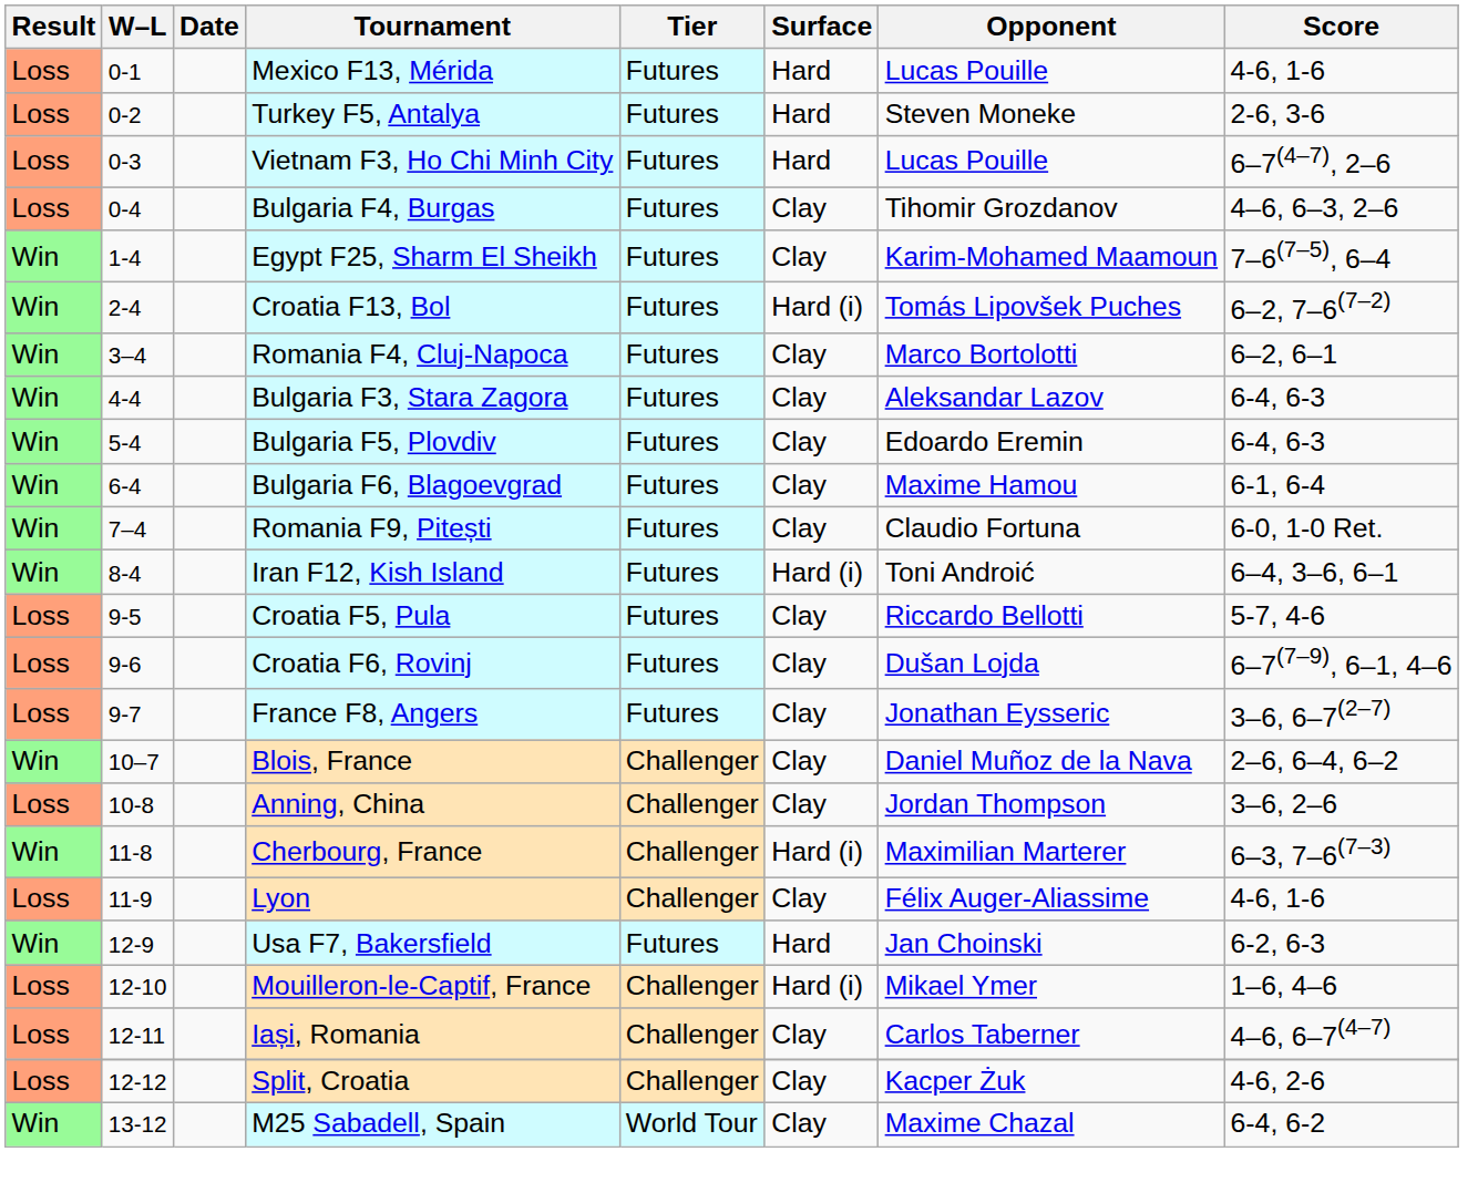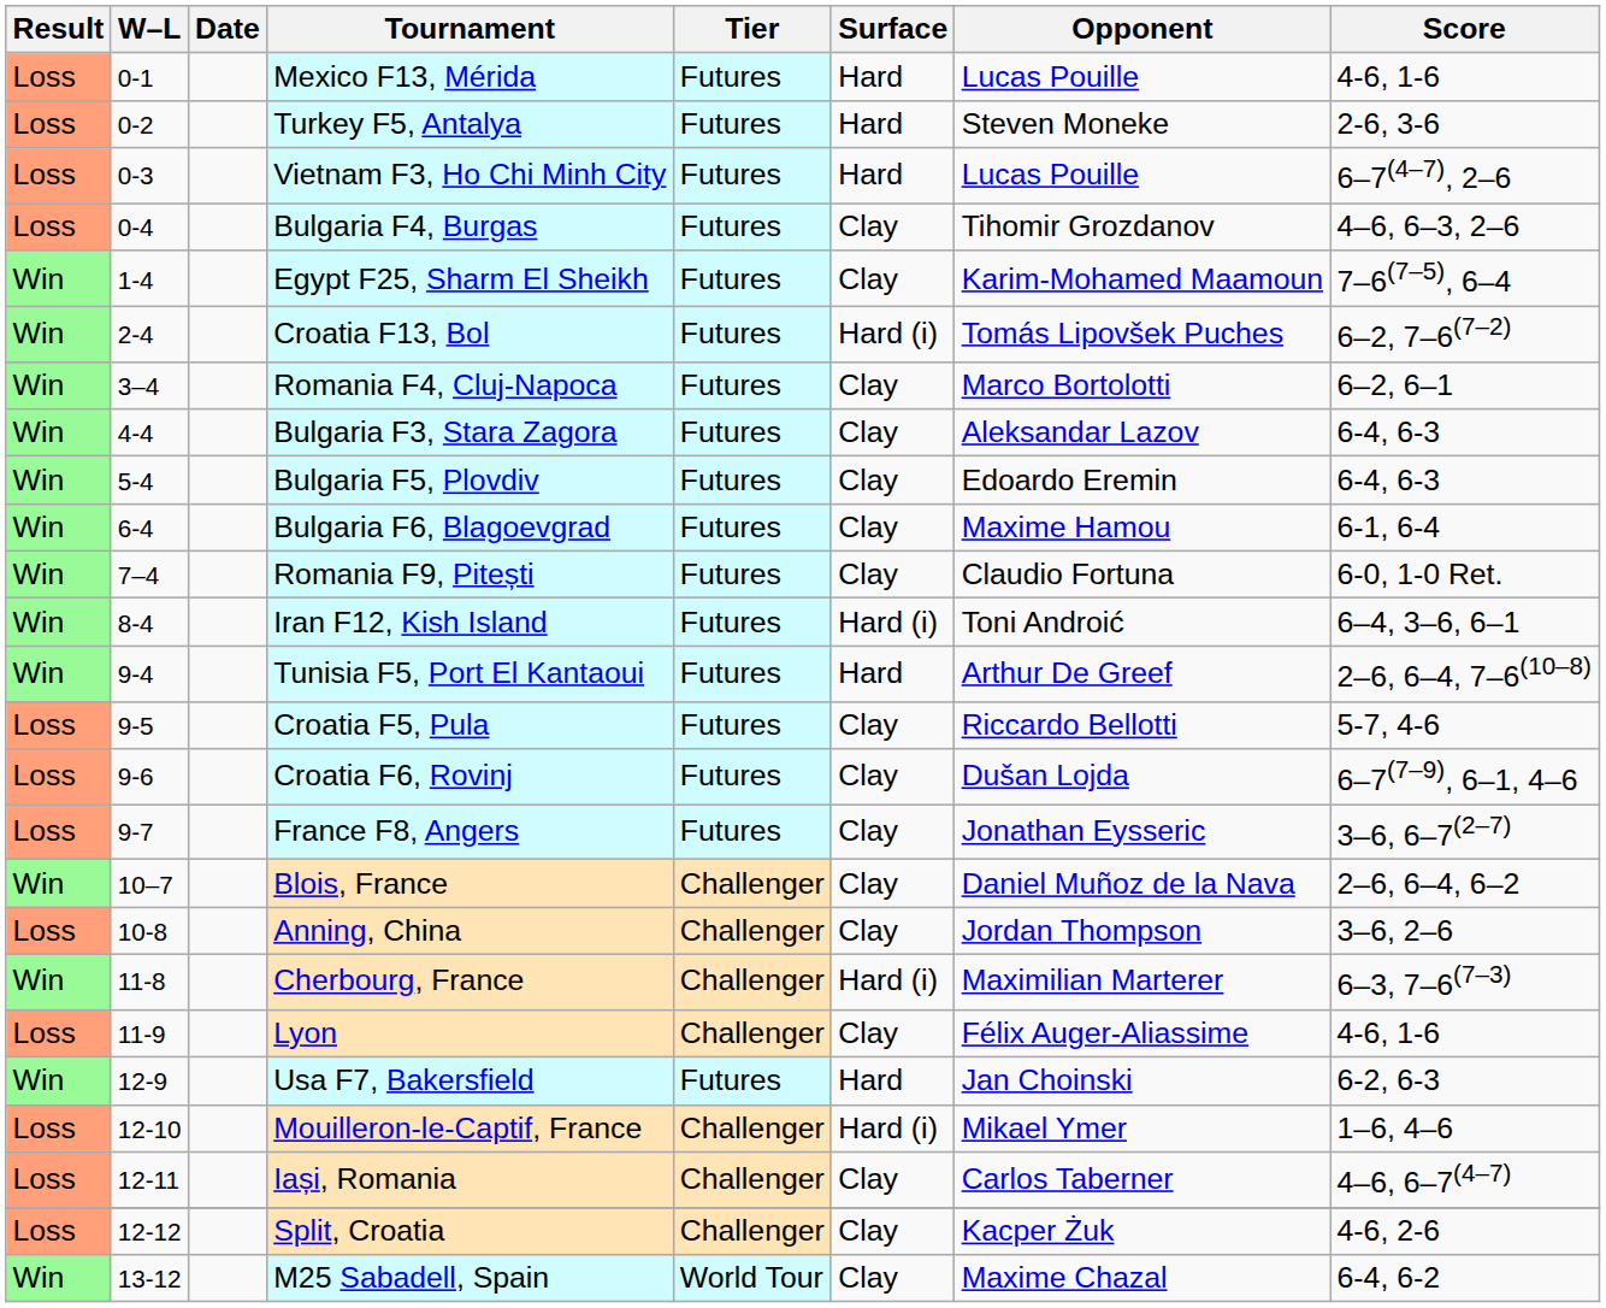+ row: Win | 9-4 | Tunisia F5, Port El Kantaoui | Futures | Hard | Arthur De Greef | 2–6, 6–4, 7–6(10–8)
